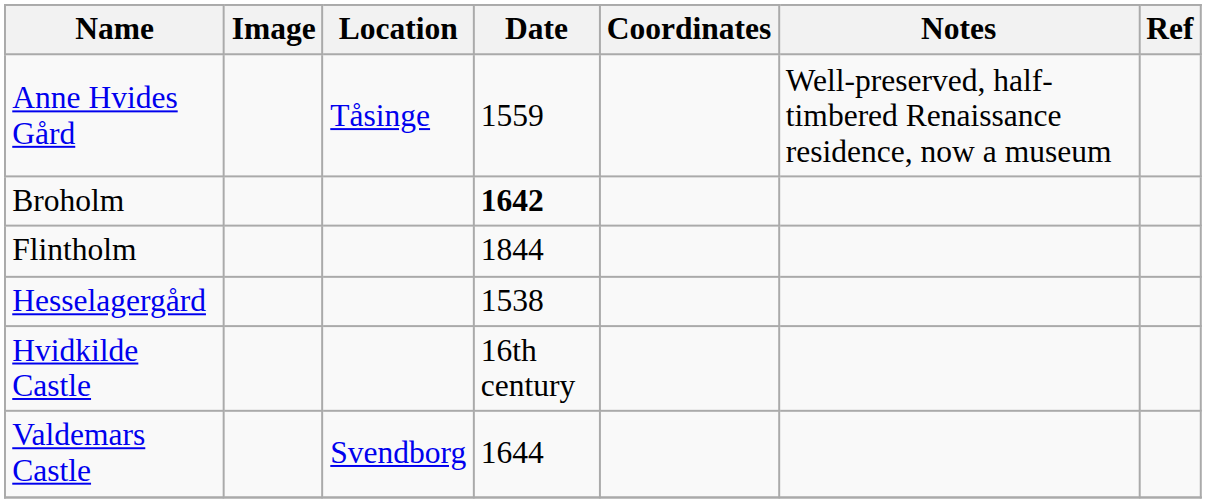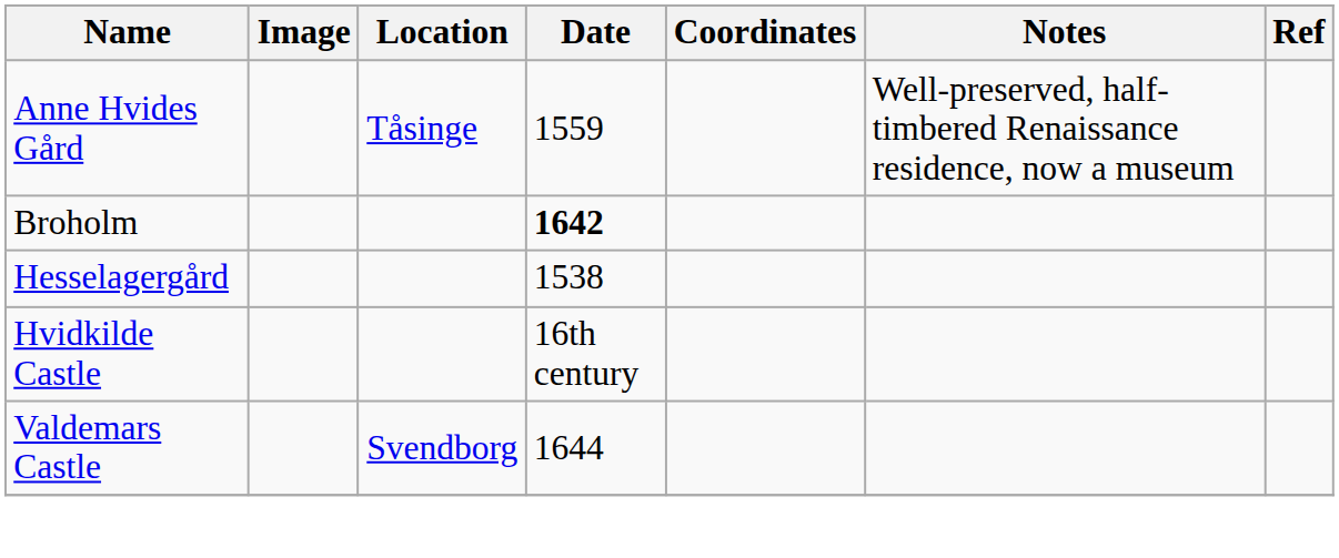- row: Flintholm | 1844
